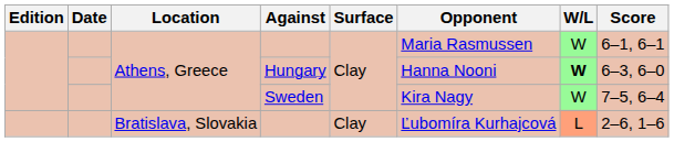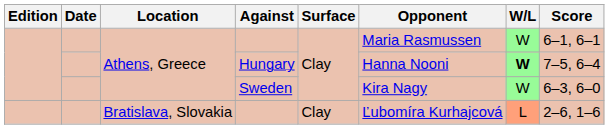Hungary | Score: 6–3, 6–0 -> 7–5, 6–4
Sweden | Score: 7–5, 6–4 -> 6–3, 6–0
